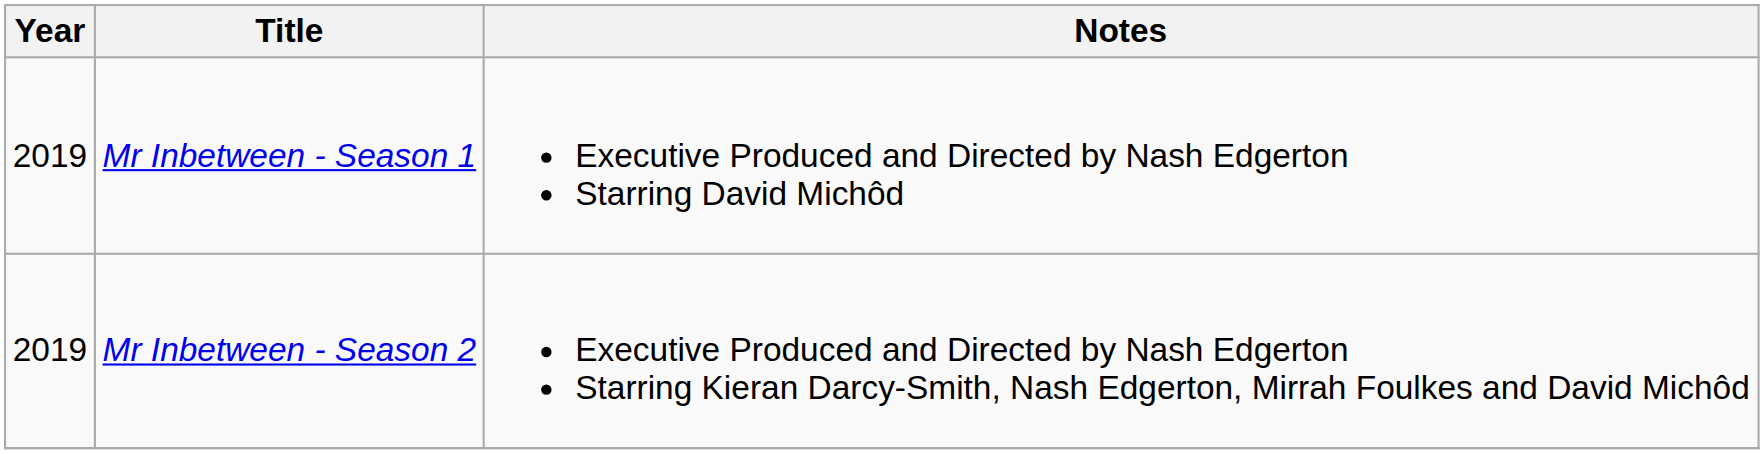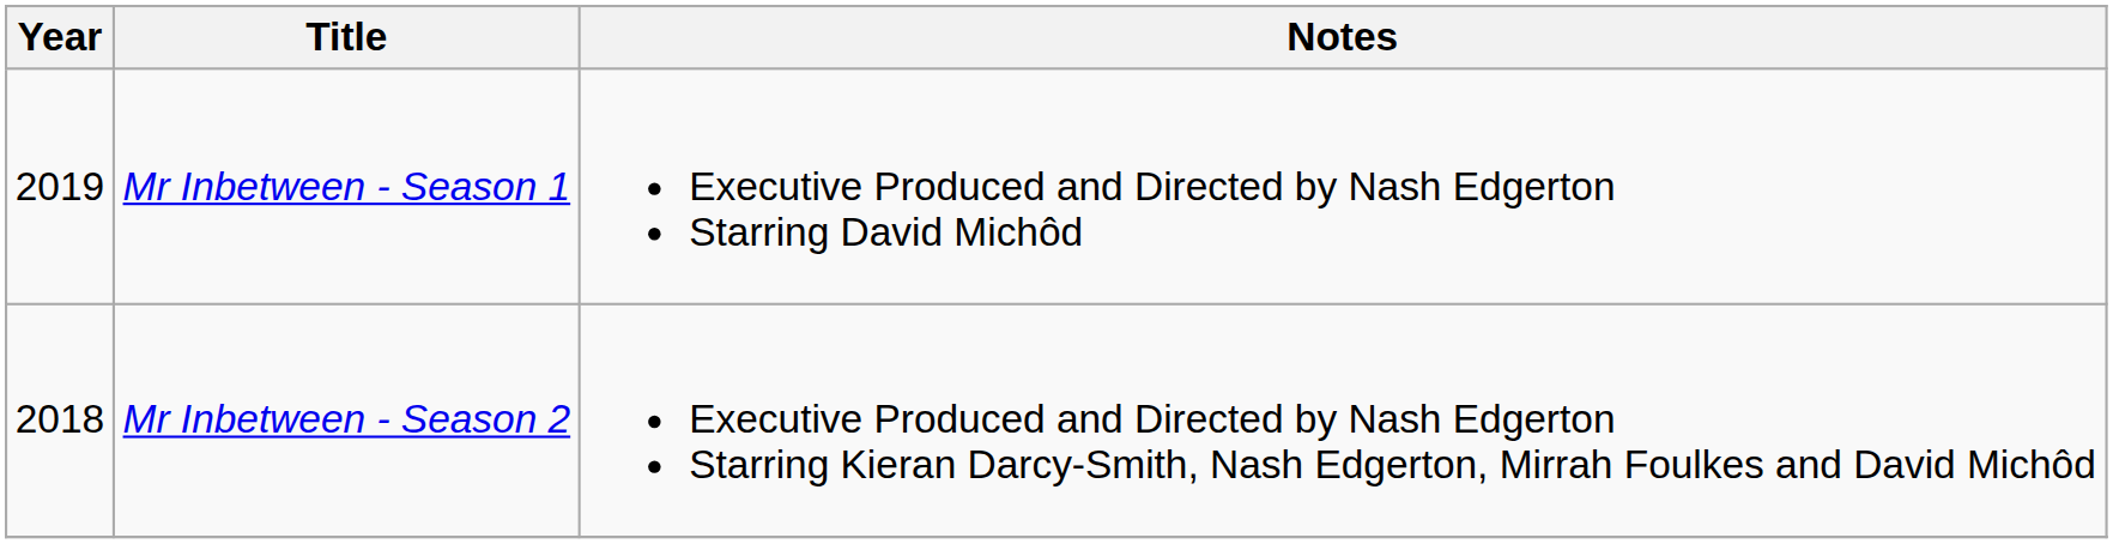Mr Inbetween - Season 2 | Year: 2019 -> 2018
